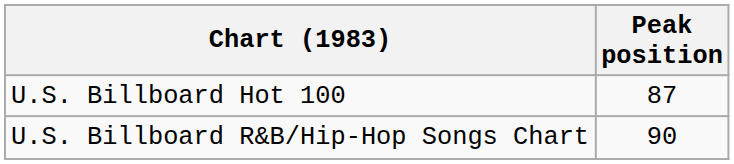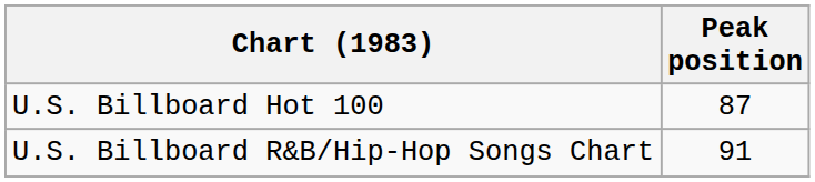U.S. Billboard R&B/Hip-Hop Songs Chart | Peak position: 90 -> 91
